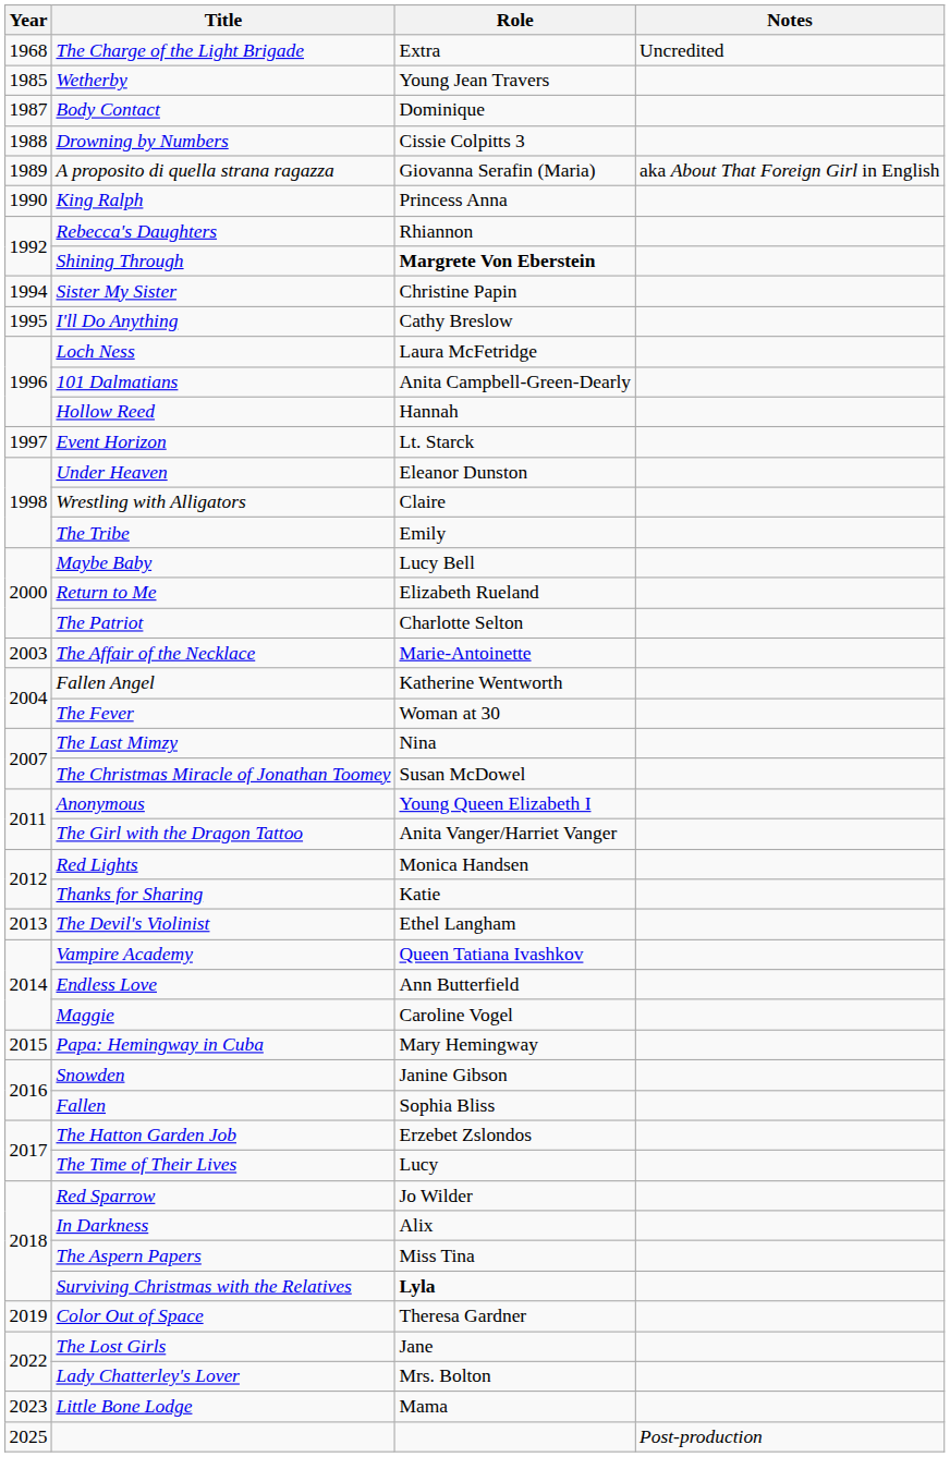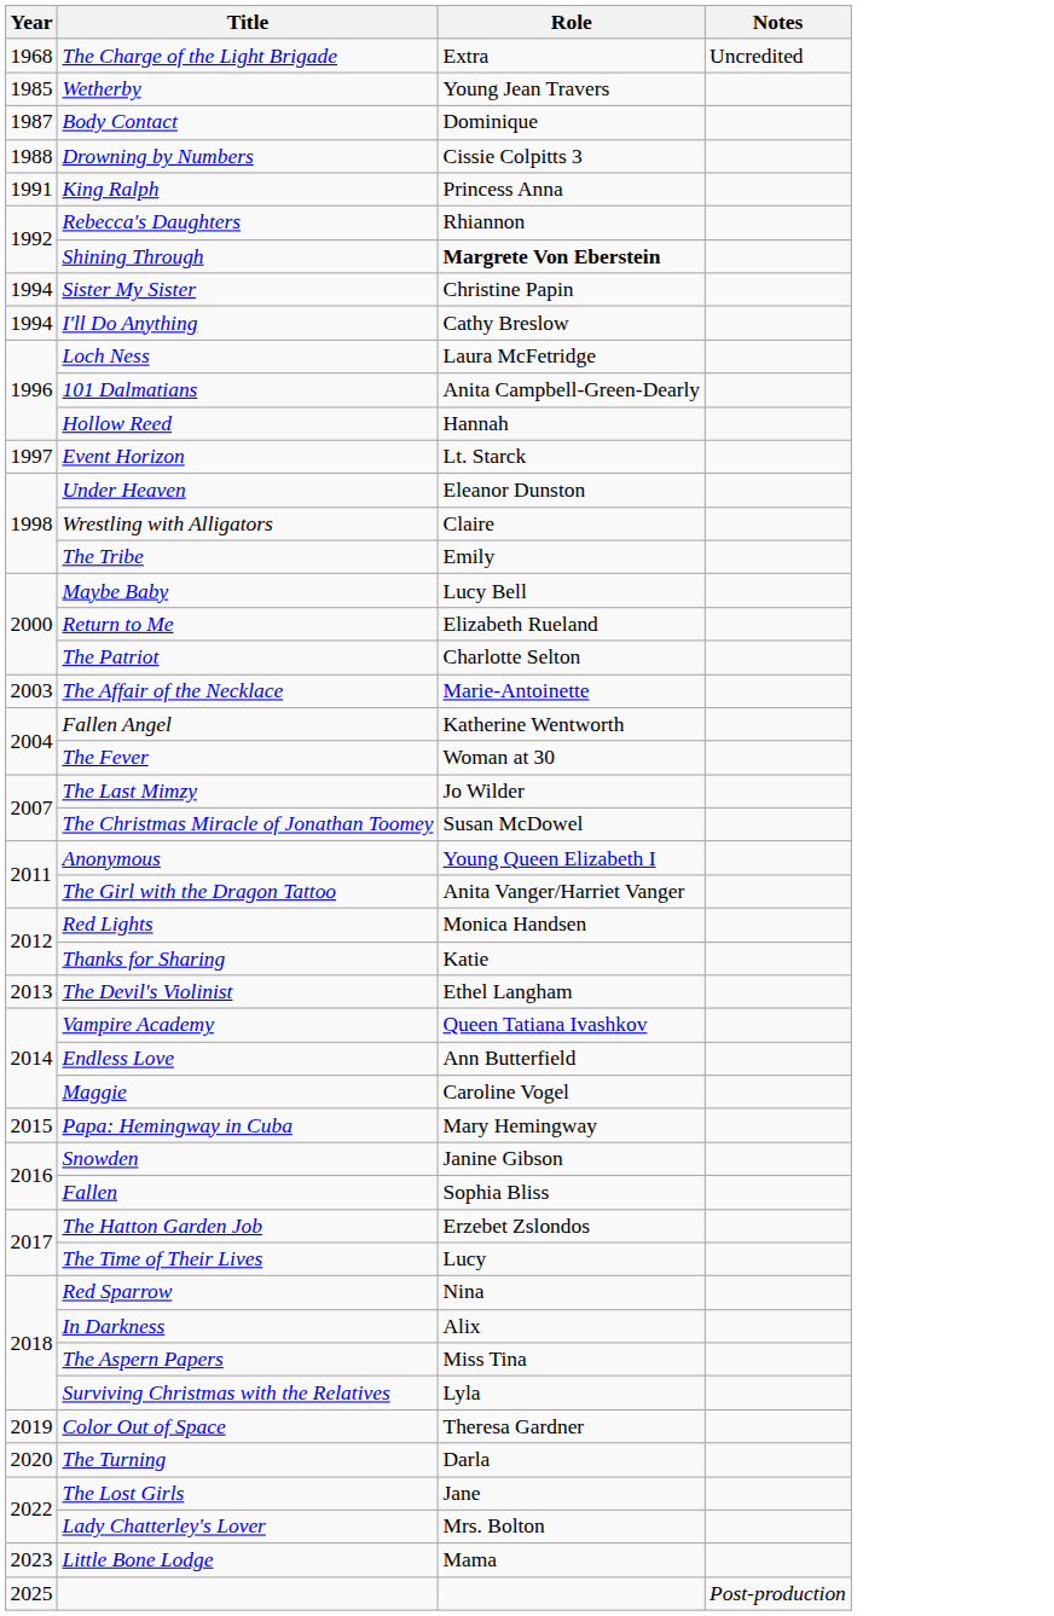- row: 1989 | A proposito di quella strana ragazza | Giovanna Serafin (Maria) | aka About That Foreign Girl in English
King Ralph | Year: 1990 -> 1991
I'll Do Anything | Year: 1995 -> 1994
The Last Mimzy | Role: Nina -> Jo Wilder
Red Sparrow | Role: Jo Wilder -> Nina
Surviving Christmas with the Relatives | Role: bold -> normal
+ row: 2020 | The Turning | Darla
